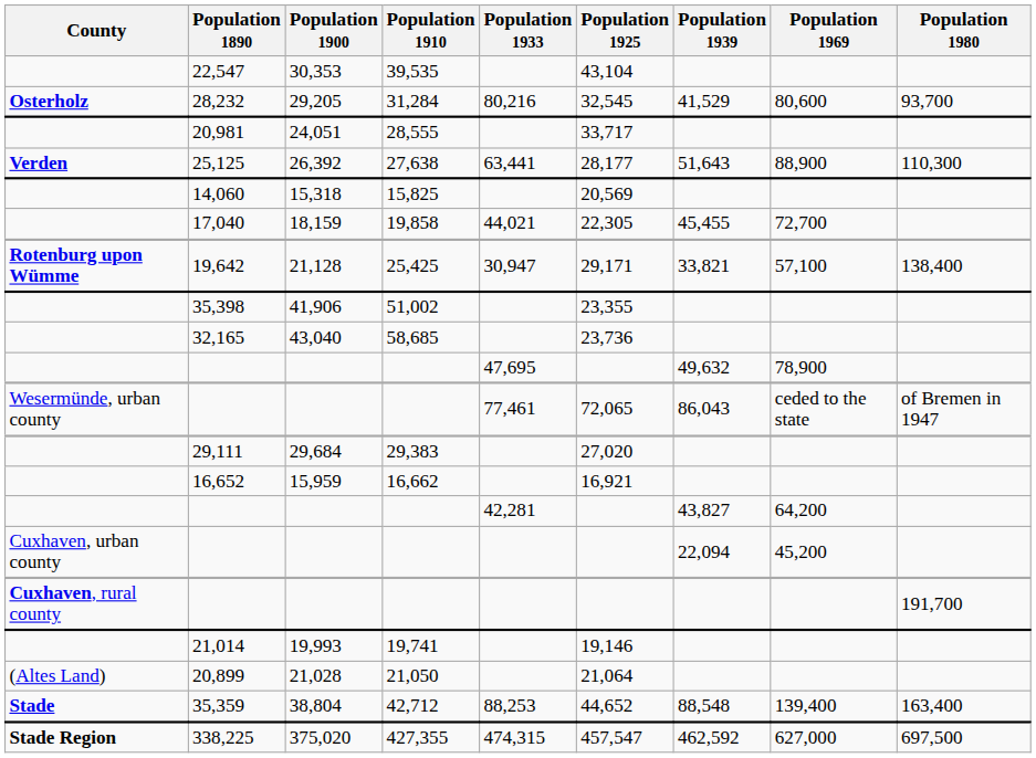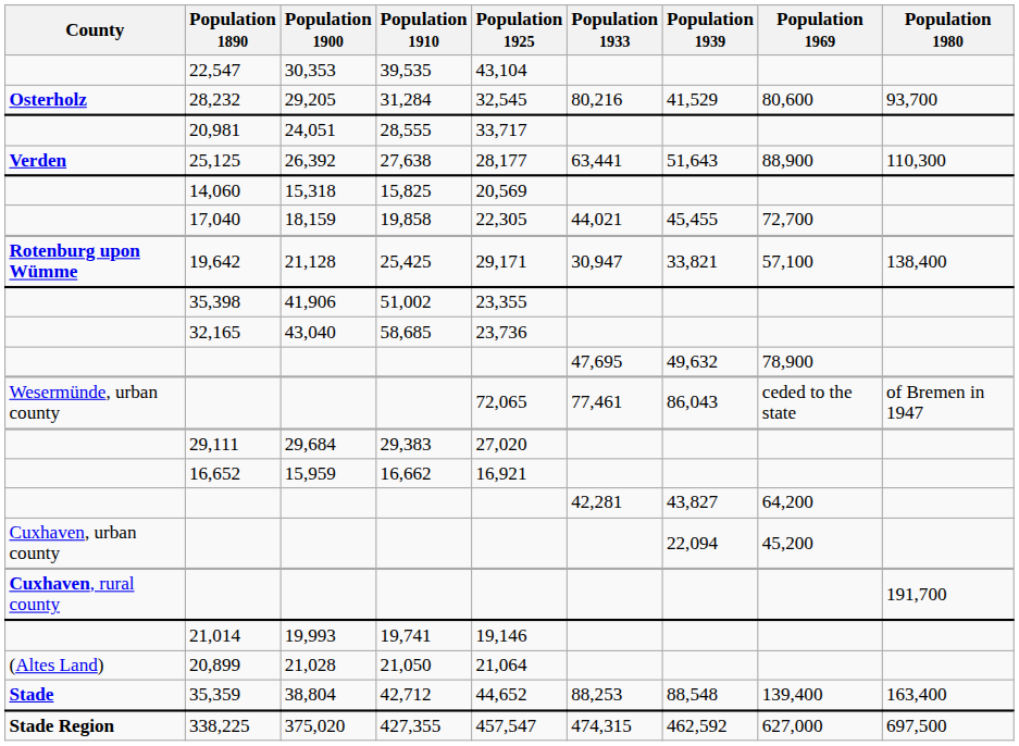columns swapped: Population 1925 <-> Population 1933
